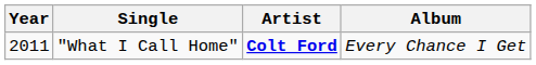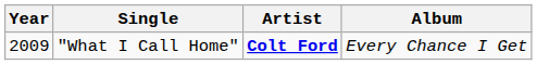"What I Call Home" | Year: 2011 -> 2009
